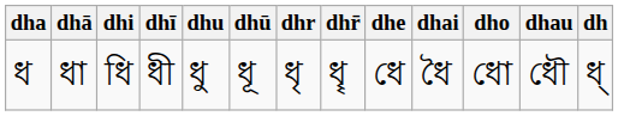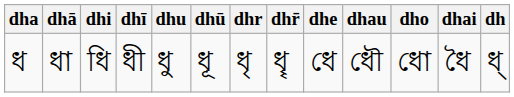columns swapped: dhai <-> dhau
